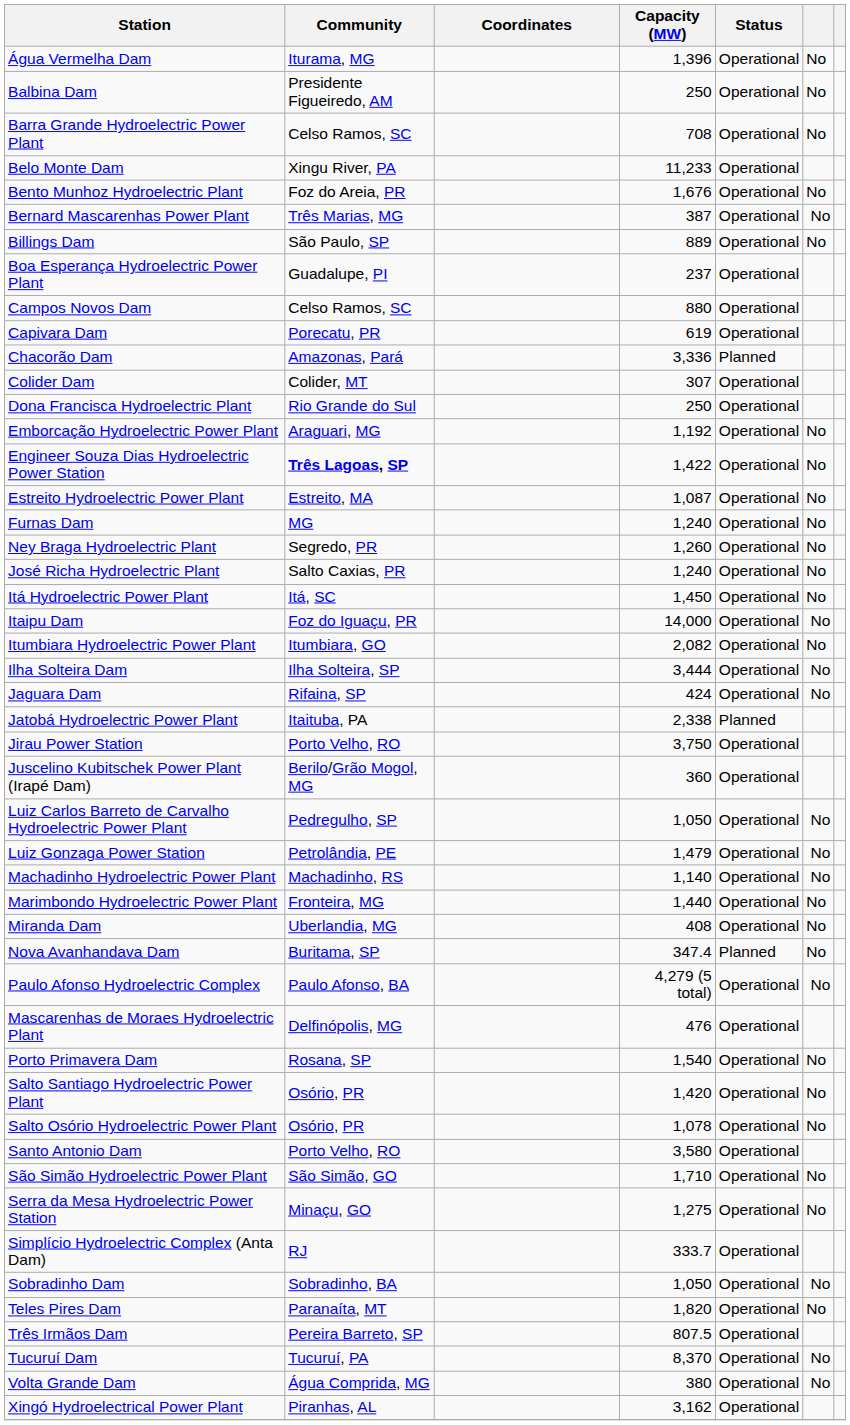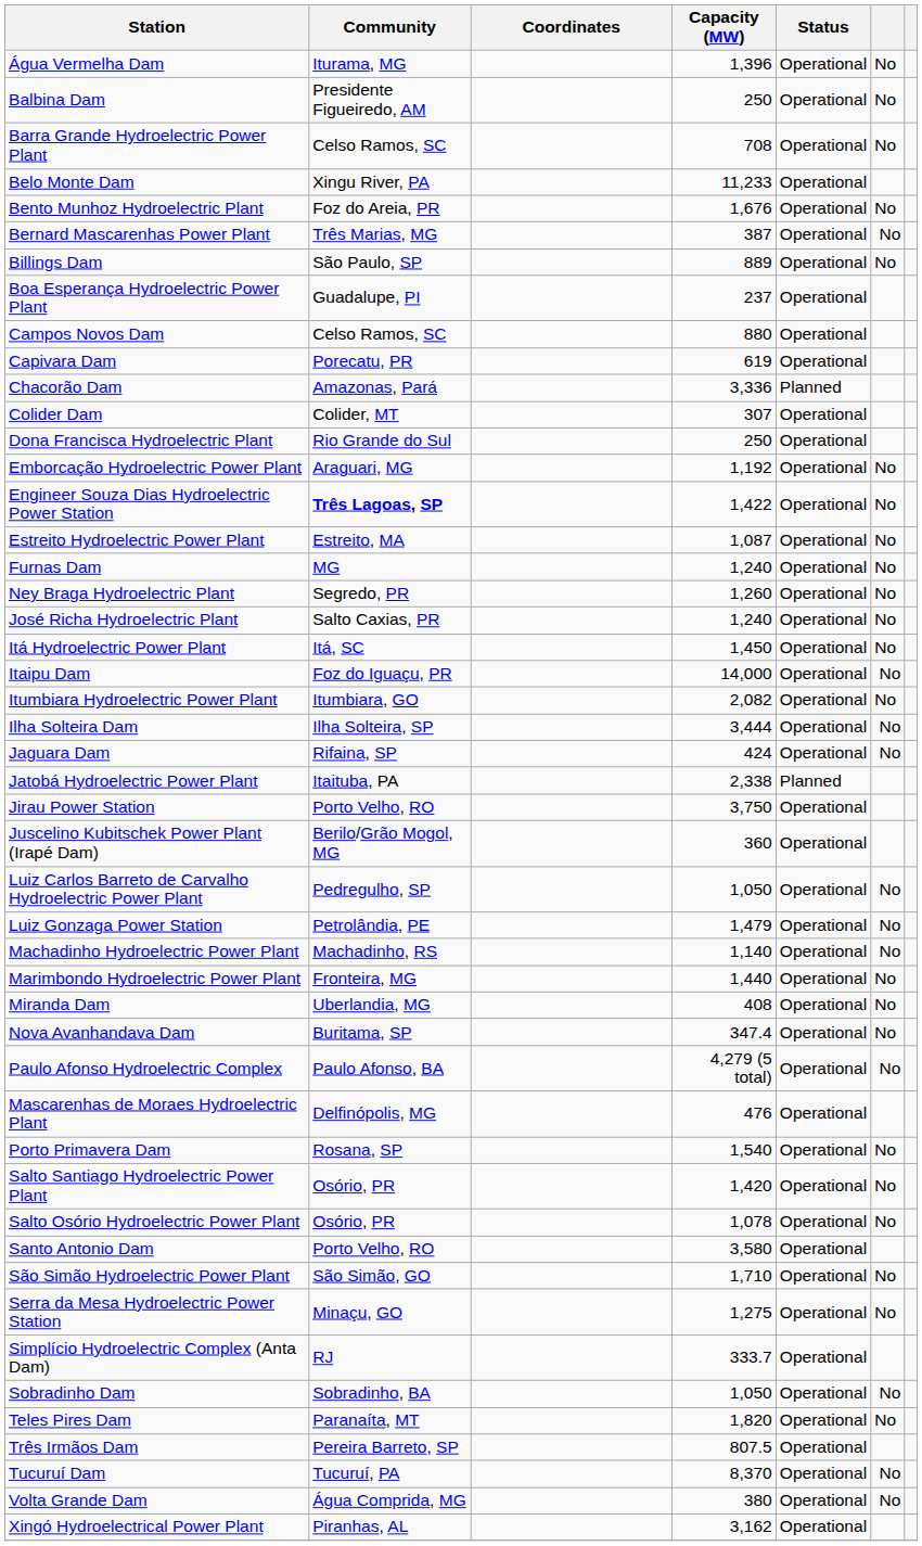Nova Avanhandava Dam | Status: Planned -> Operational
